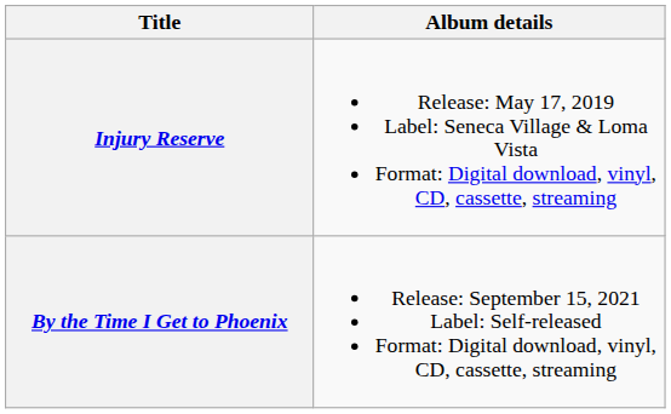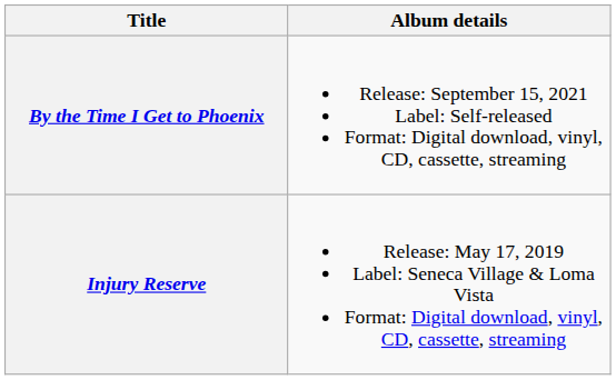rows swapped: Injury Reserve <-> By the Time I Get to Phoenix
